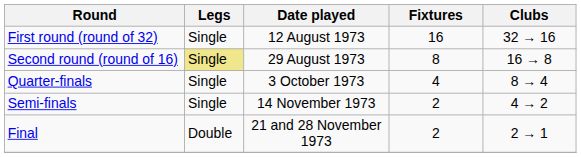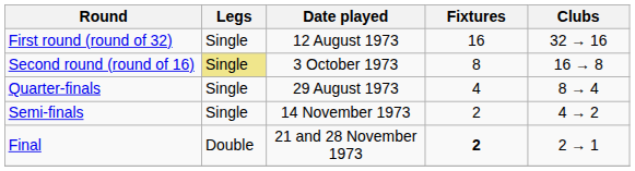Second round (round of 16) | Date played: 29 August 1973 -> 3 October 1973
Quarter-finals | Date played: 3 October 1973 -> 29 August 1973
Final | Fixtures: normal -> bold
